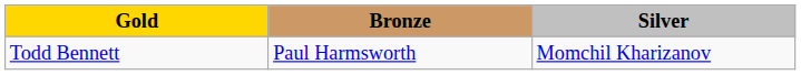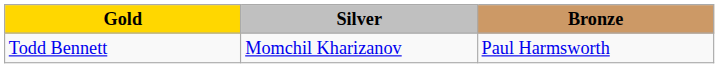columns swapped: Silver <-> Bronze
